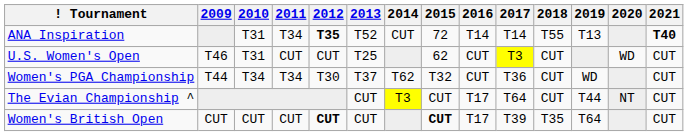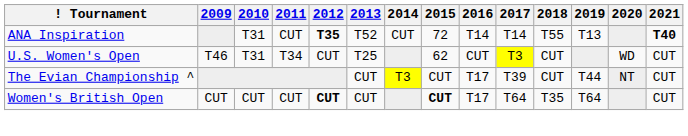ANA Inspiration | 2011: T34 -> CUT
U.S. Women's Open | 2011: CUT -> T34
- row: Women's PGA Championship | T44 | T34 | T34 | T30 | T37 | T62 | T32 | CUT | T36 | CUT | WD | CUT
The Evian Championship ^ | 2017: T64 -> T39
Women's British Open | 2017: T39 -> T64
